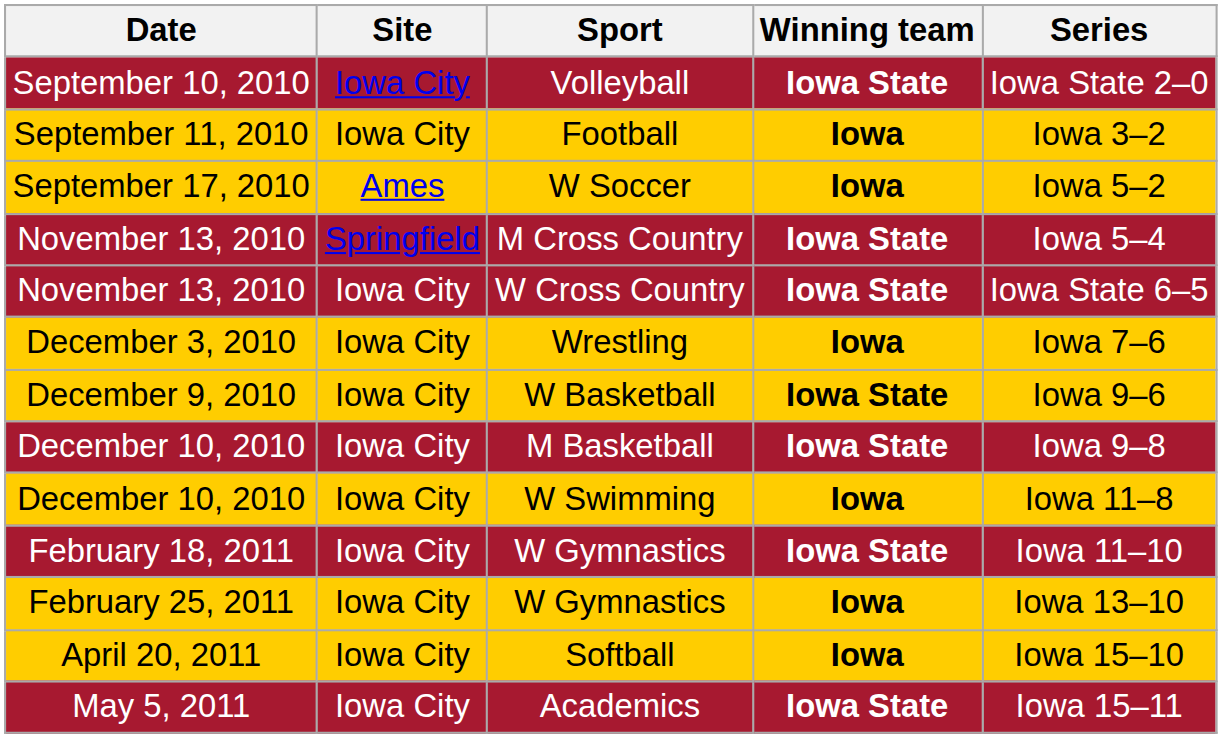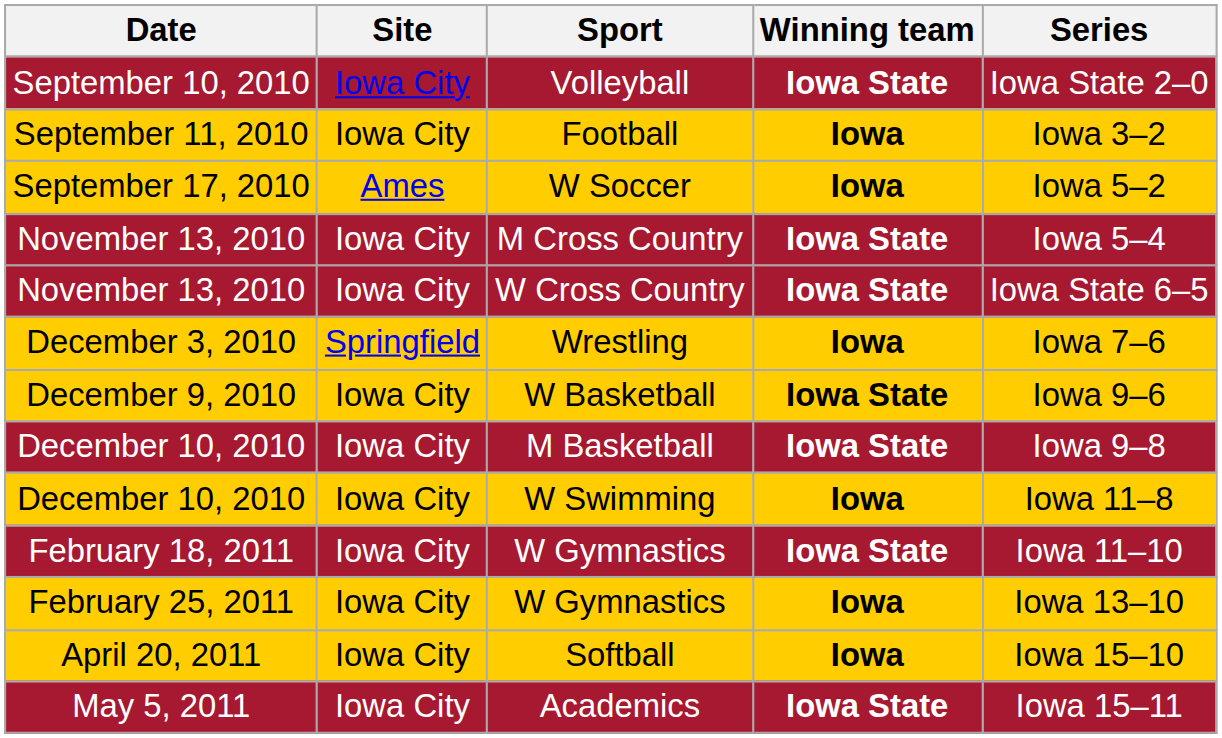M Cross Country | Site: Springfield -> Iowa City
Wrestling | Site: Iowa City -> Springfield
